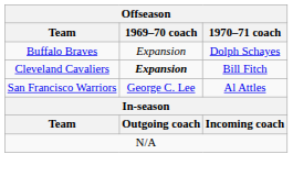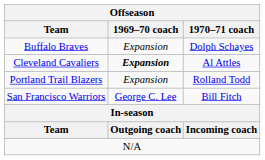Cleveland Cavaliers | 1970–71 coach: Bill Fitch -> Al Attles
+ row: Portland Trail Blazers | Expansion | Rolland Todd
San Francisco Warriors | 1970–71 coach: Al Attles -> Bill Fitch
